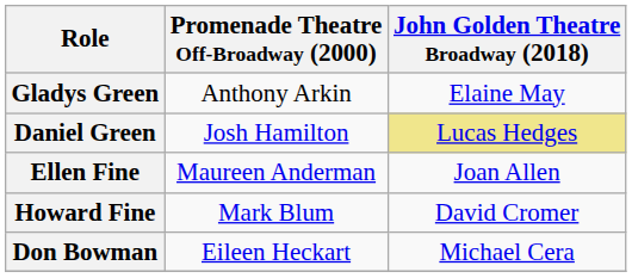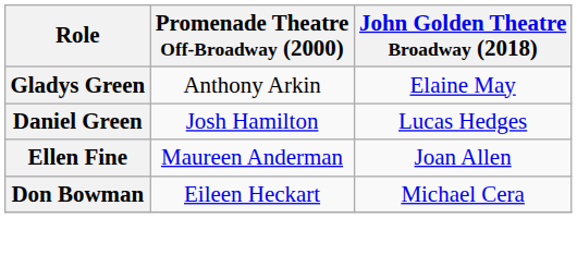Daniel Green | John Golden Theatre Broadway (2018): khaki background -> no background
- row: Howard Fine | Mark Blum | David Cromer
